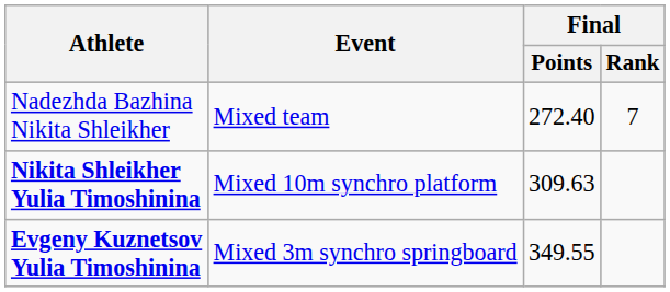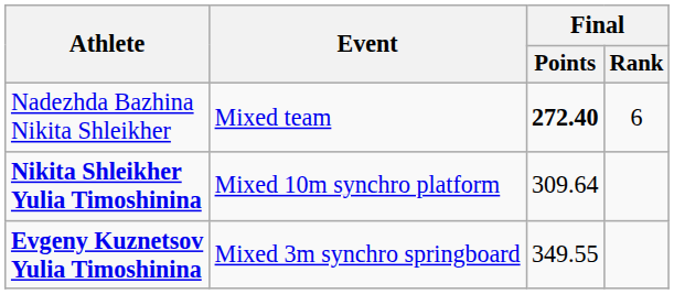Nadezhda Bazhina Nikita Shleikher | Final / Points: normal -> bold
Nadezhda Bazhina Nikita Shleikher | Final / Rank: 7 -> 6
Nikita Shleikher Yulia Timoshinina | Final / Points: 309.63 -> 309.64
